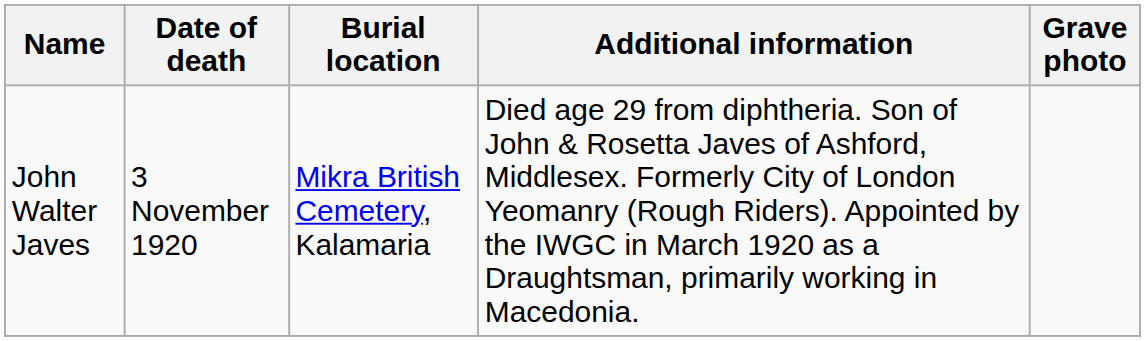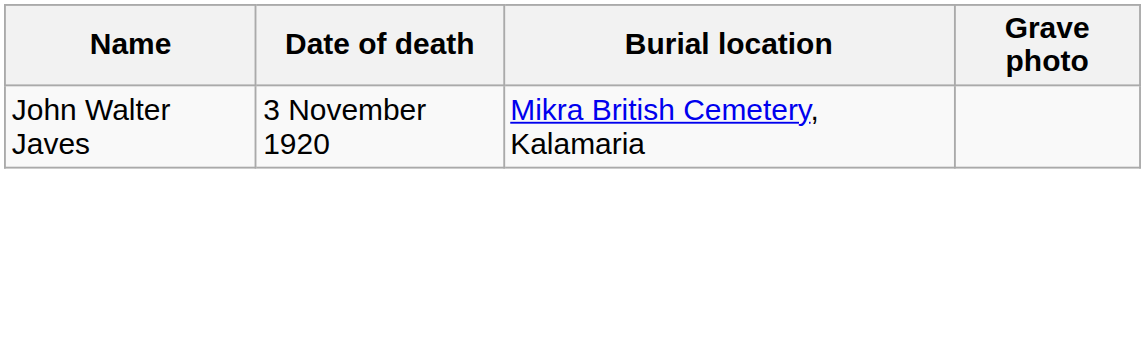- column: Additional information | Died age 29 from diphtheria. Son of John & Rosetta Javes of Ashford, Middlesex. Formerly City of London Yeomanry (Rough Riders). Appointed by the IWGC in March 1920 as a Draughtsman, primarily working in Macedonia.
